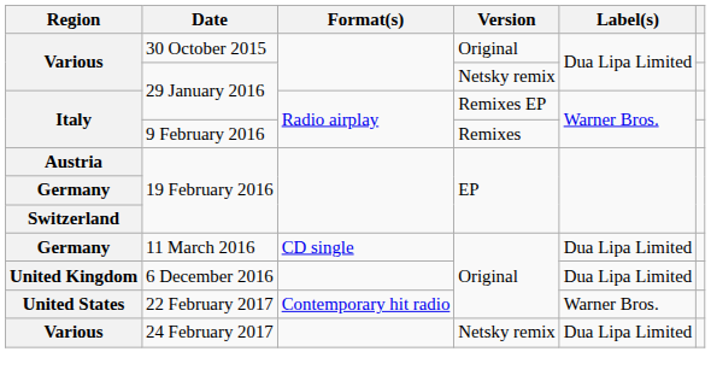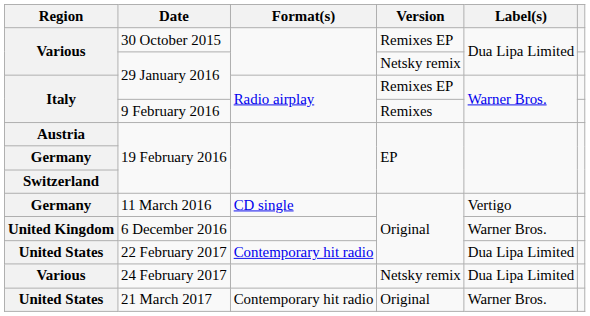30 October 2015 | Version: Original -> Remixes EP
11 March 2016 | Label(s): Dua Lipa Limited -> Vertigo
6 December 2016 | Label(s): Dua Lipa Limited -> Warner Bros.
22 February 2017 | Label(s): Warner Bros. -> Dua Lipa Limited
+ row: United States | 21 March 2017 | Contemporary hit radio | Original | Warner Bros.
